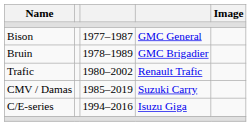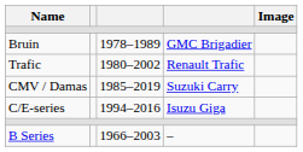- row: Bison | 1977–1987 | GMC General
+ row: B Series | 1966–2003 | –
